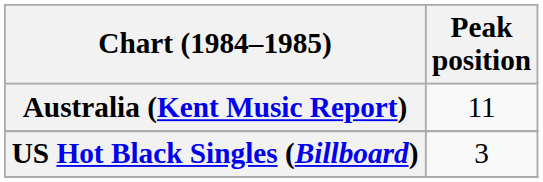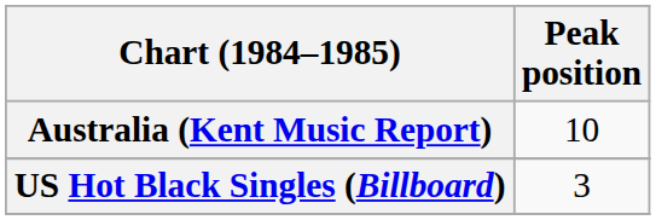Australia (Kent Music Report) | Peak position: 11 -> 10
